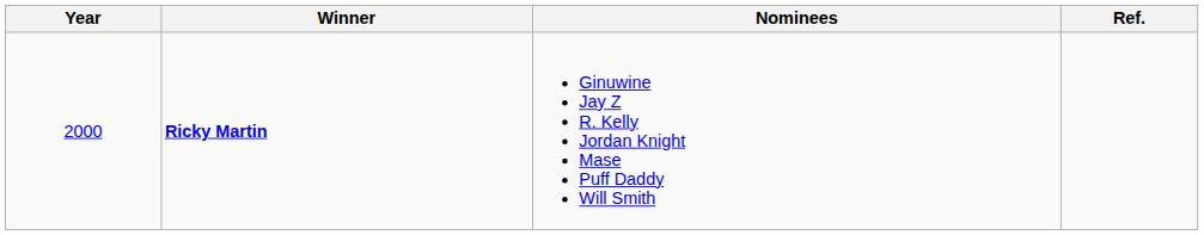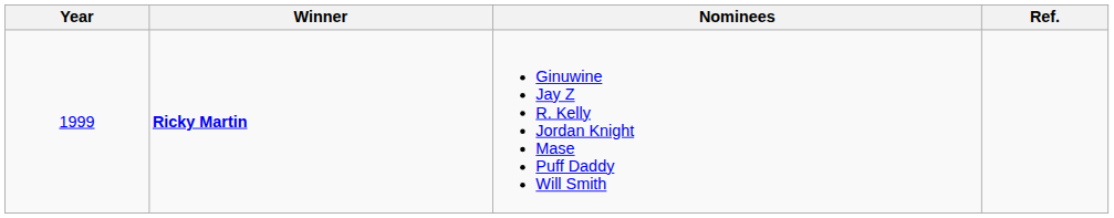Ricky Martin | Year: 2000 -> 1999
